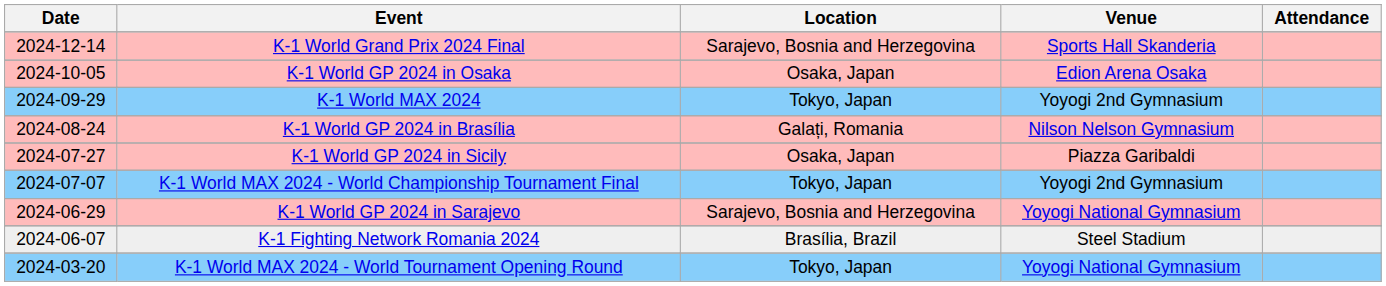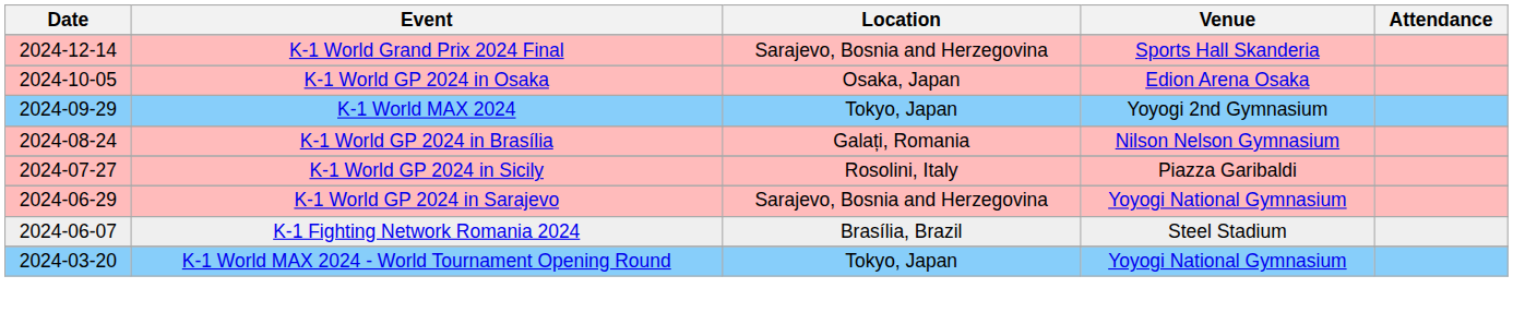K-1 World GP 2024 in Sicily | Location: Osaka, Japan -> Rosolini, Italy
- row: 2024-07-07 | K-1 World MAX 2024 - World Championship Tournament Final | Tokyo, Japan | Yoyogi 2nd Gymnasium
